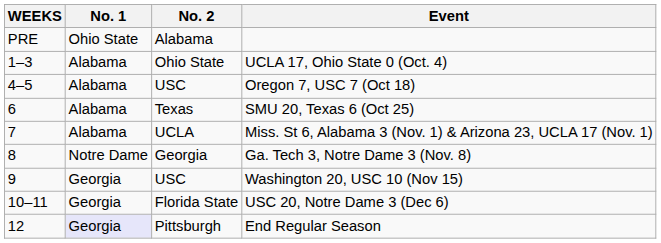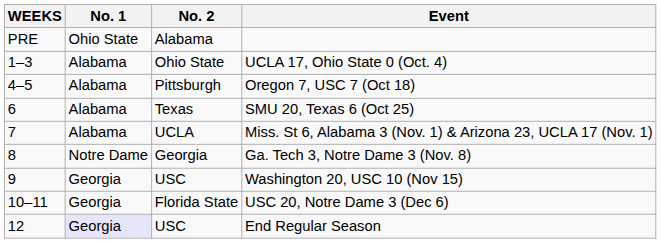Oregon 7, USC 7 (Oct 18) | No. 2: USC -> Pittsburgh
End Regular Season | No. 2: Pittsburgh -> USC
